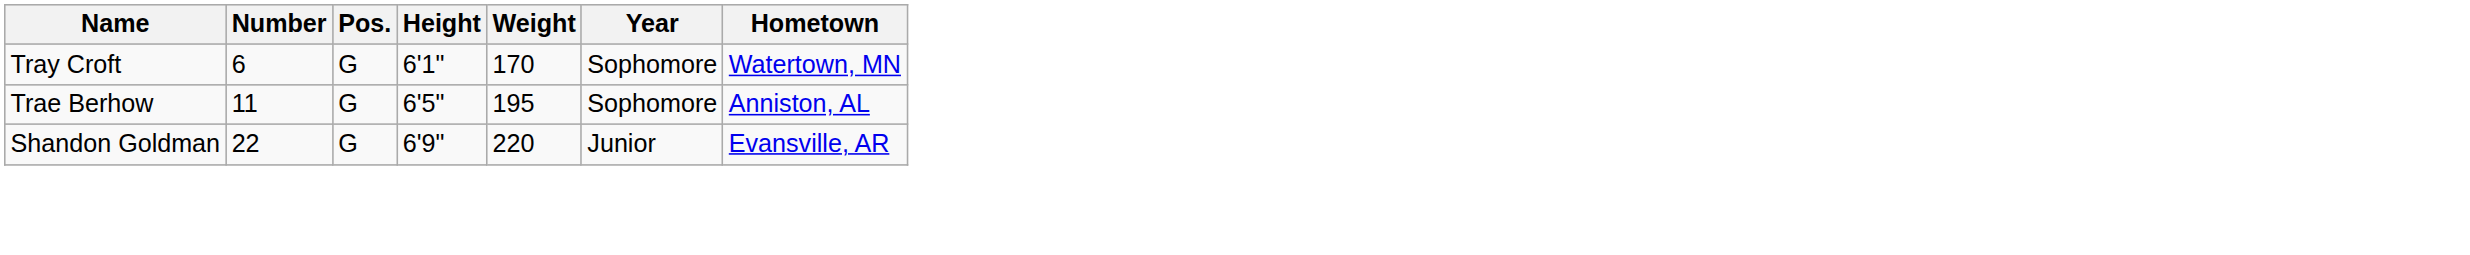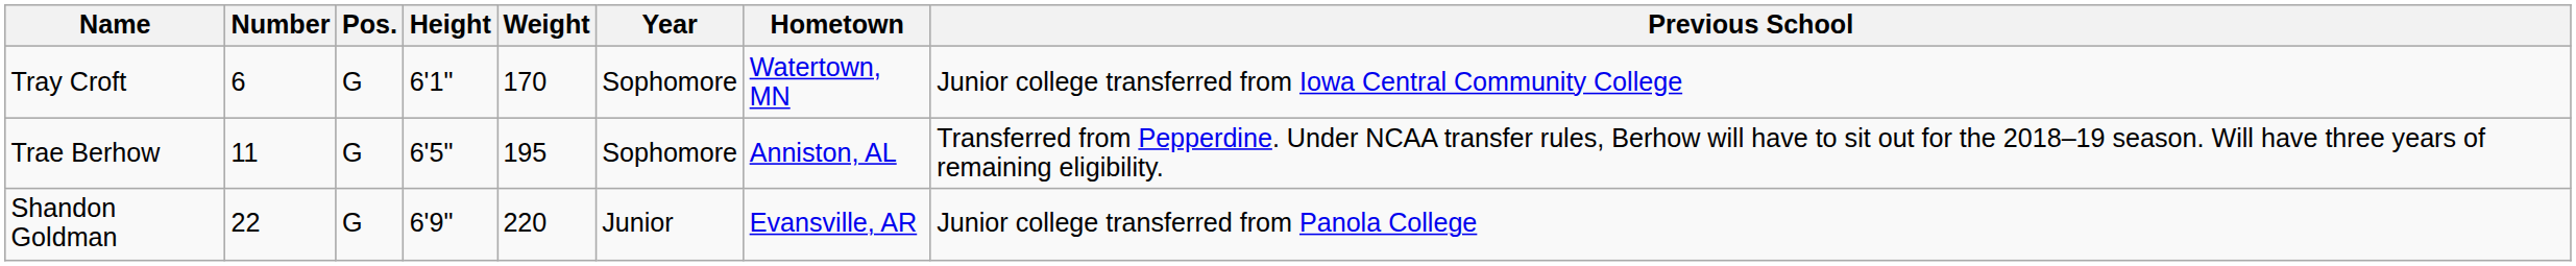+ column: Previous School | Junior college transferred from Iowa Central Community College | Transferred from Pepperdine. Under NCAA transfer rules, Berhow will have to sit out for the 2018–19 season. Will have three years of remaining eligibility. | Junior college transferred from Panola College
